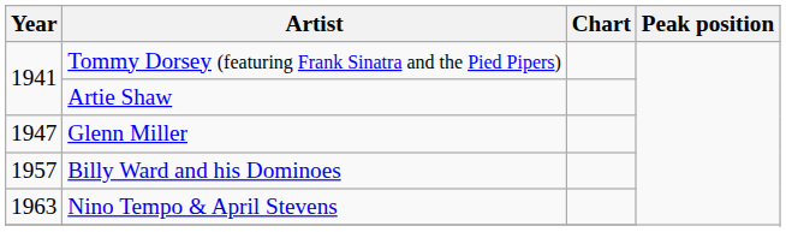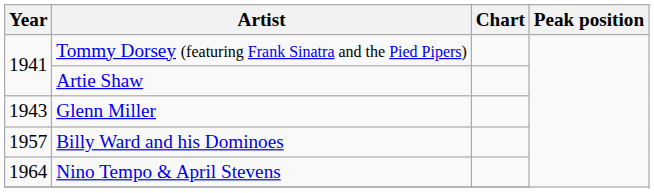Glenn Miller | Year: 1947 -> 1943
Nino Tempo & April Stevens | Year: 1963 -> 1964
